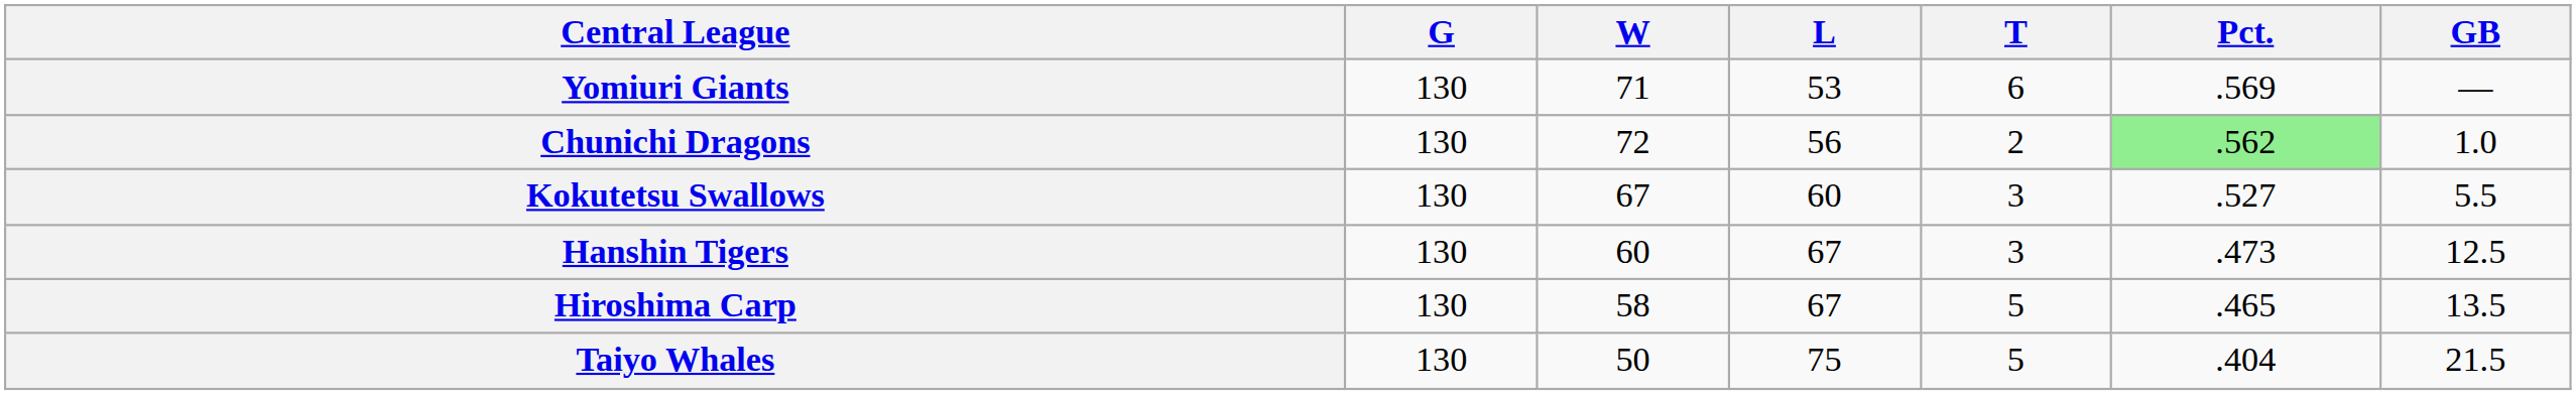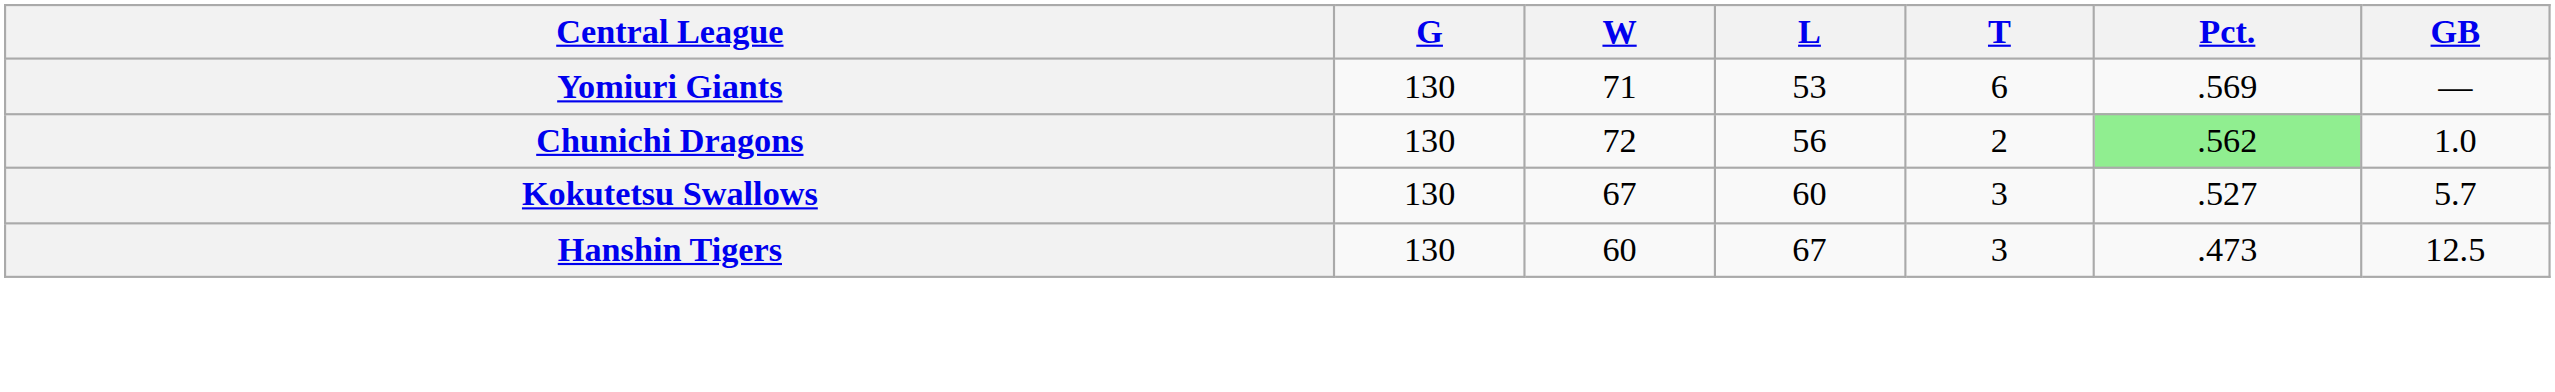Kokutetsu Swallows | GB: 5.5 -> 5.7
- row: Hiroshima Carp | 130 | 58 | 67 | 5 | .465 | 13.5
- row: Taiyo Whales | 130 | 50 | 75 | 5 | .404 | 21.5
